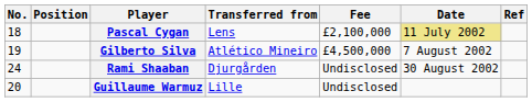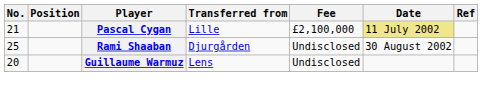Pascal Cygan | No.: 18 -> 21
Pascal Cygan | Transferred from: Lens -> Lille
- row: 19 | Gilberto Silva | Atlético Mineiro | £4,500,000 | 7 August 2002
Rami Shaaban | No.: 24 -> 25
Guillaume Warmuz | Transferred from: Lille -> Lens
